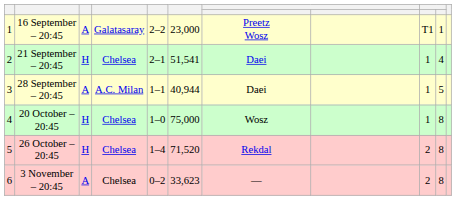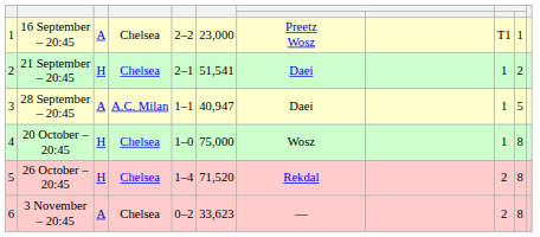16 September – 20:45 | column 4: Galatasaray -> Chelsea
21 September – 20:45 | column 10: 4 -> 2
28 September – 20:45 | column 6: 40,944 -> 40,947
